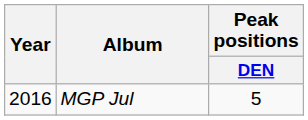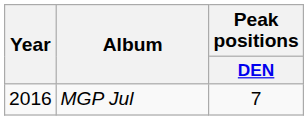MGP Jul | Peak positions / DEN: 5 -> 7
